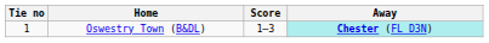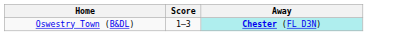- column: Tie no | 1
